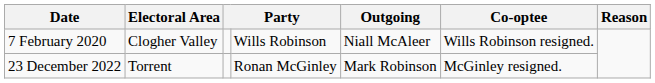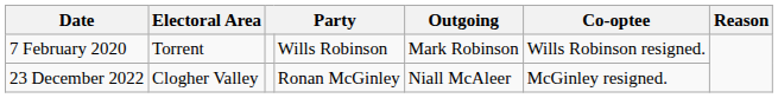7 February 2020 | Electoral Area: Clogher Valley -> Torrent
7 February 2020 | Outgoing: Niall McAleer -> Mark Robinson
23 December 2022 | Electoral Area: Torrent -> Clogher Valley
23 December 2022 | Outgoing: Mark Robinson -> Niall McAleer
